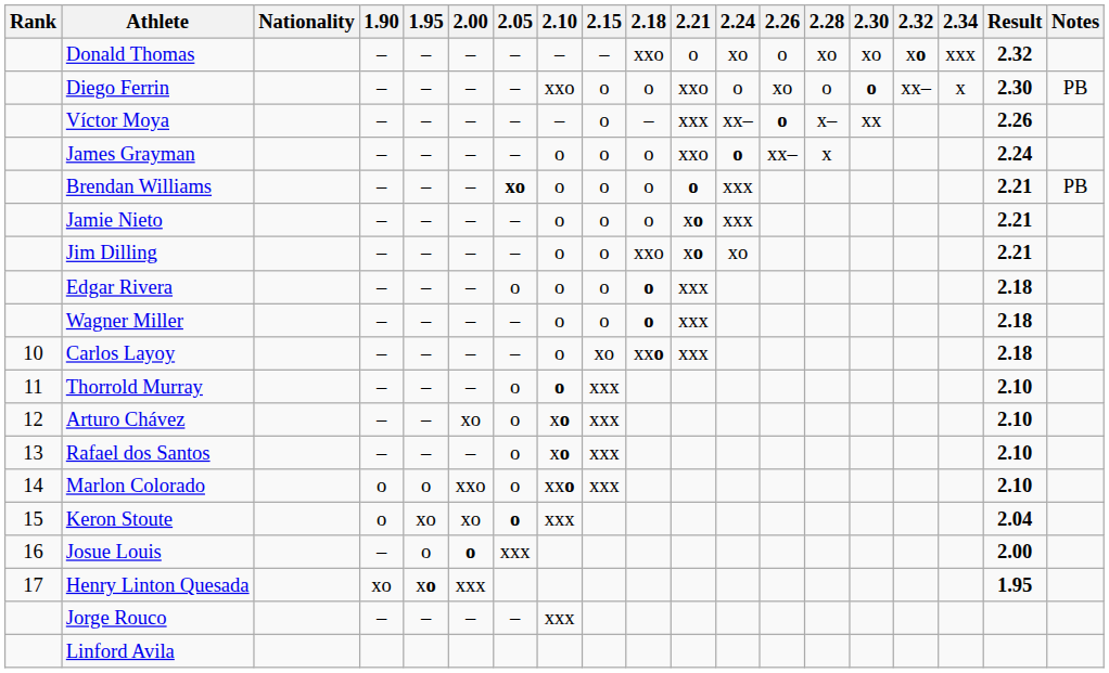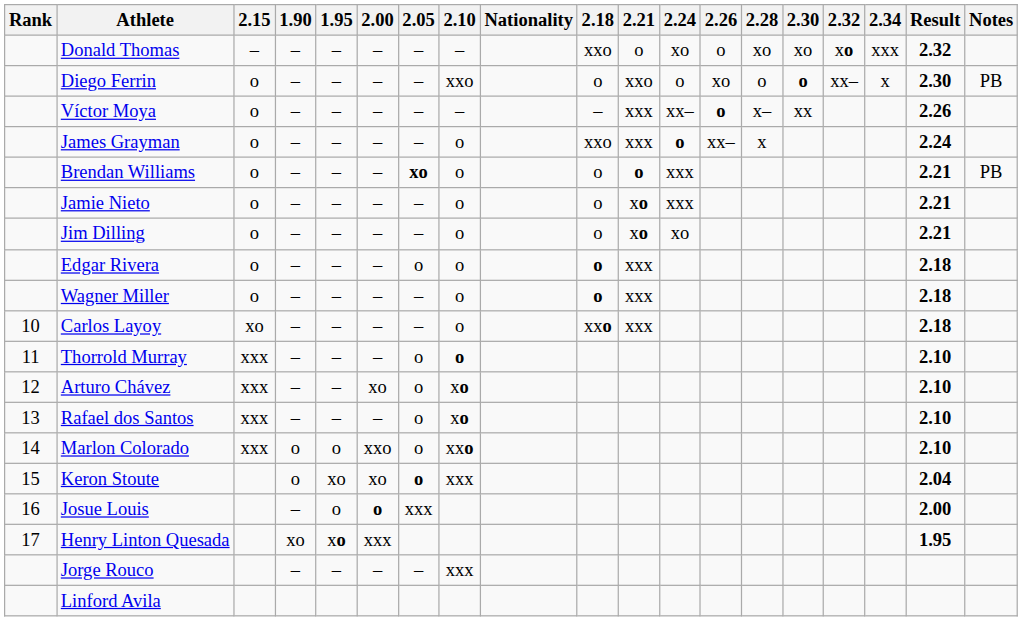columns swapped: Nationality <-> 2.15
James Grayman | 2.18: o -> xxo
James Grayman | 2.21: xxo -> xxx
Jim Dilling | 2.18: xxo -> o
